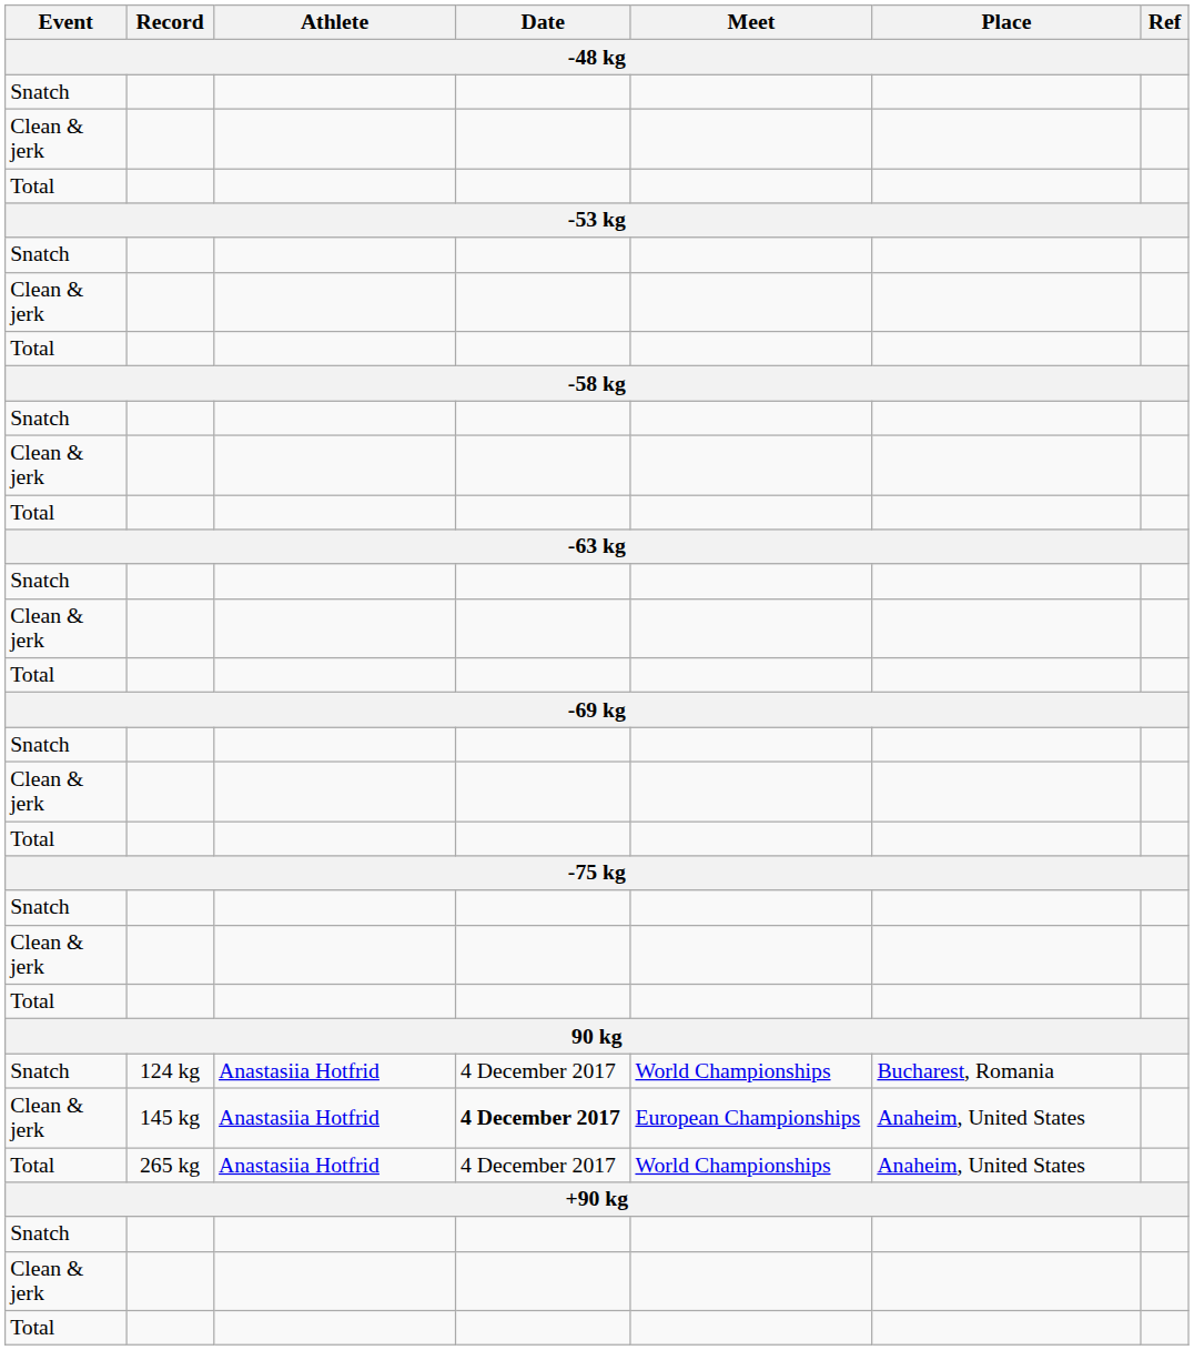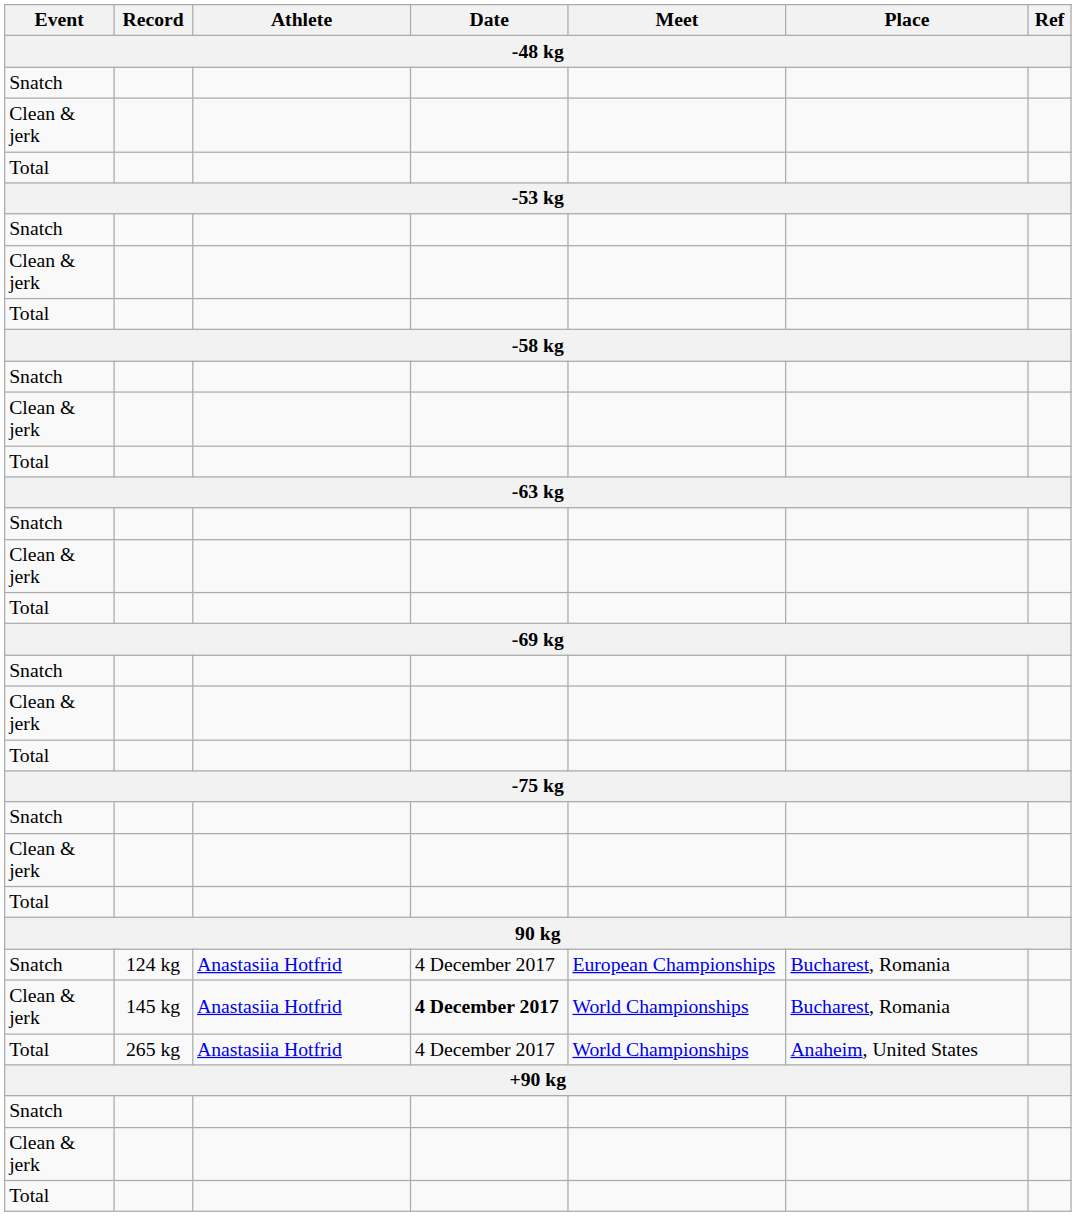124 kg | Meet: World Championships -> European Championships
145 kg | Meet: European Championships -> World Championships
145 kg | Place: Anaheim, United States -> Bucharest, Romania
